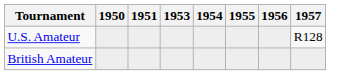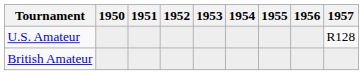+ column: 1952
